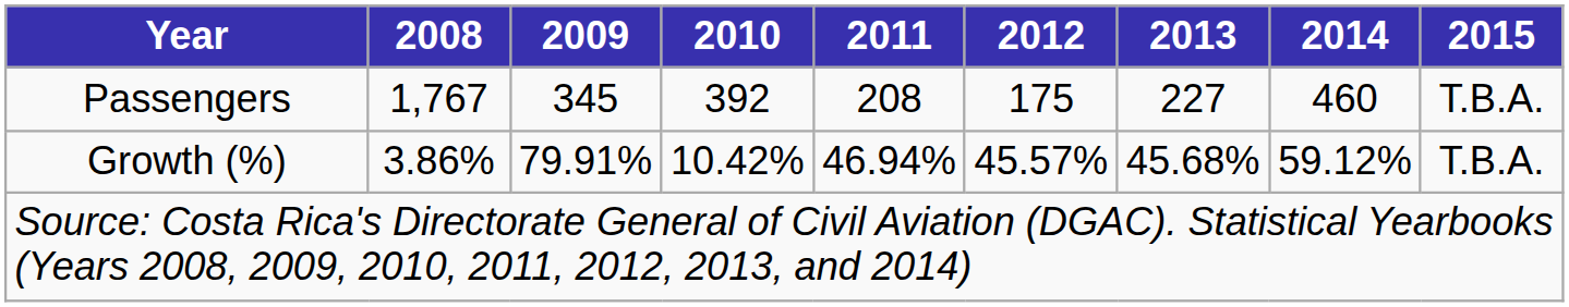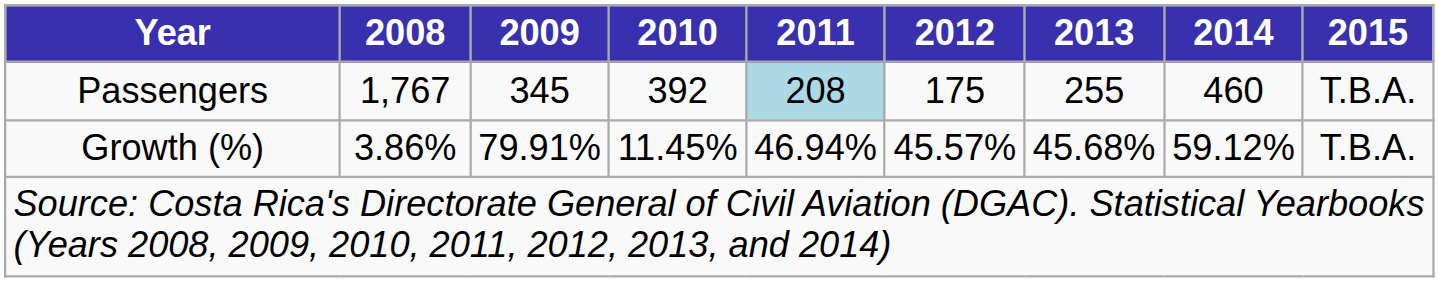Passengers | 2011: no background -> lightblue background
Passengers | 2013: 227 -> 255
Growth (%) | 2010: 10.42% -> 11.45%
